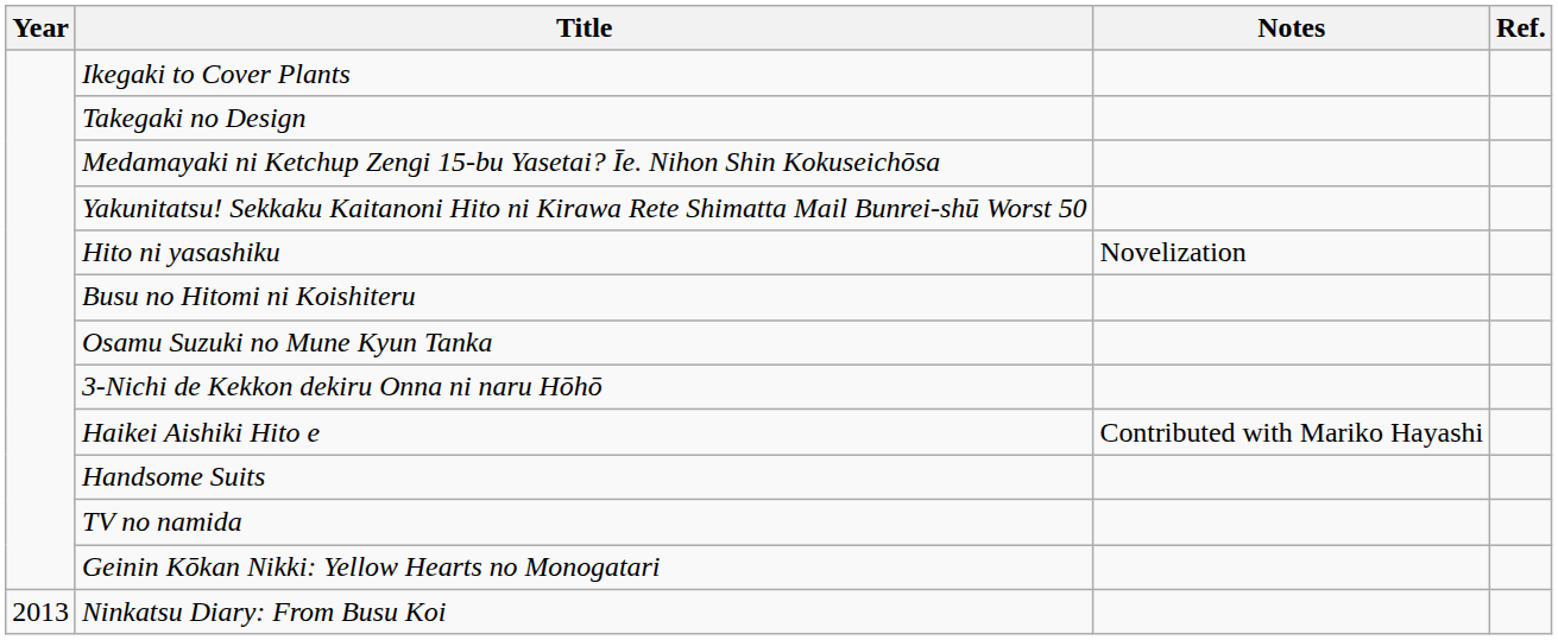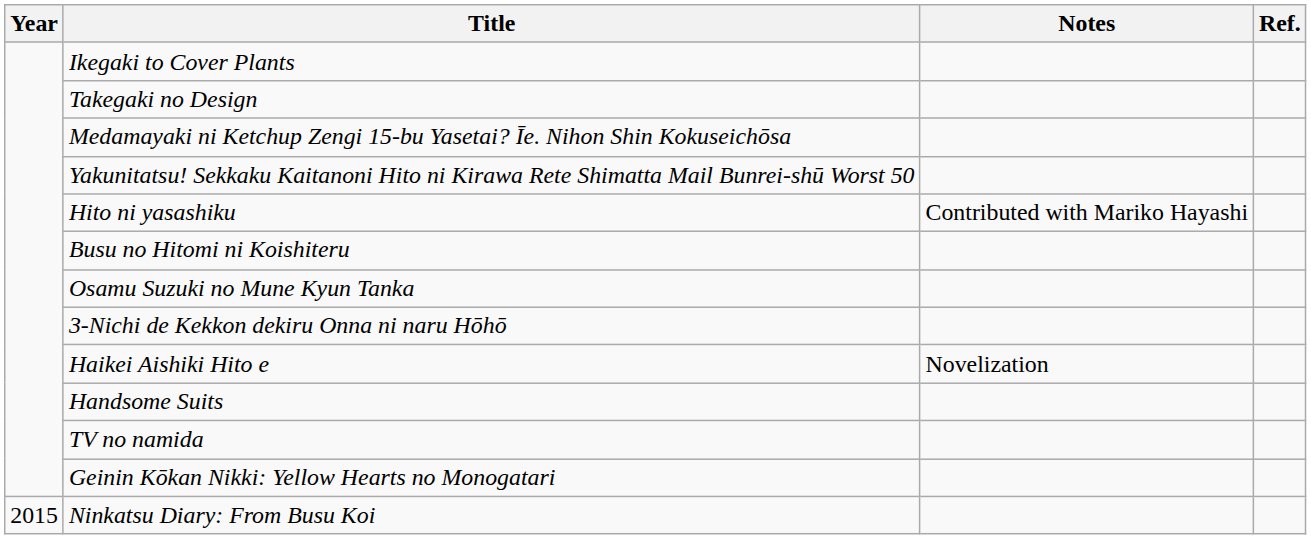Hito ni yasashiku | Notes: Novelization -> Contributed with Mariko Hayashi
Haikei Aishiki Hito e | Notes: Contributed with Mariko Hayashi -> Novelization
Ninkatsu Diary: From Busu Koi | Year: 2013 -> 2015
